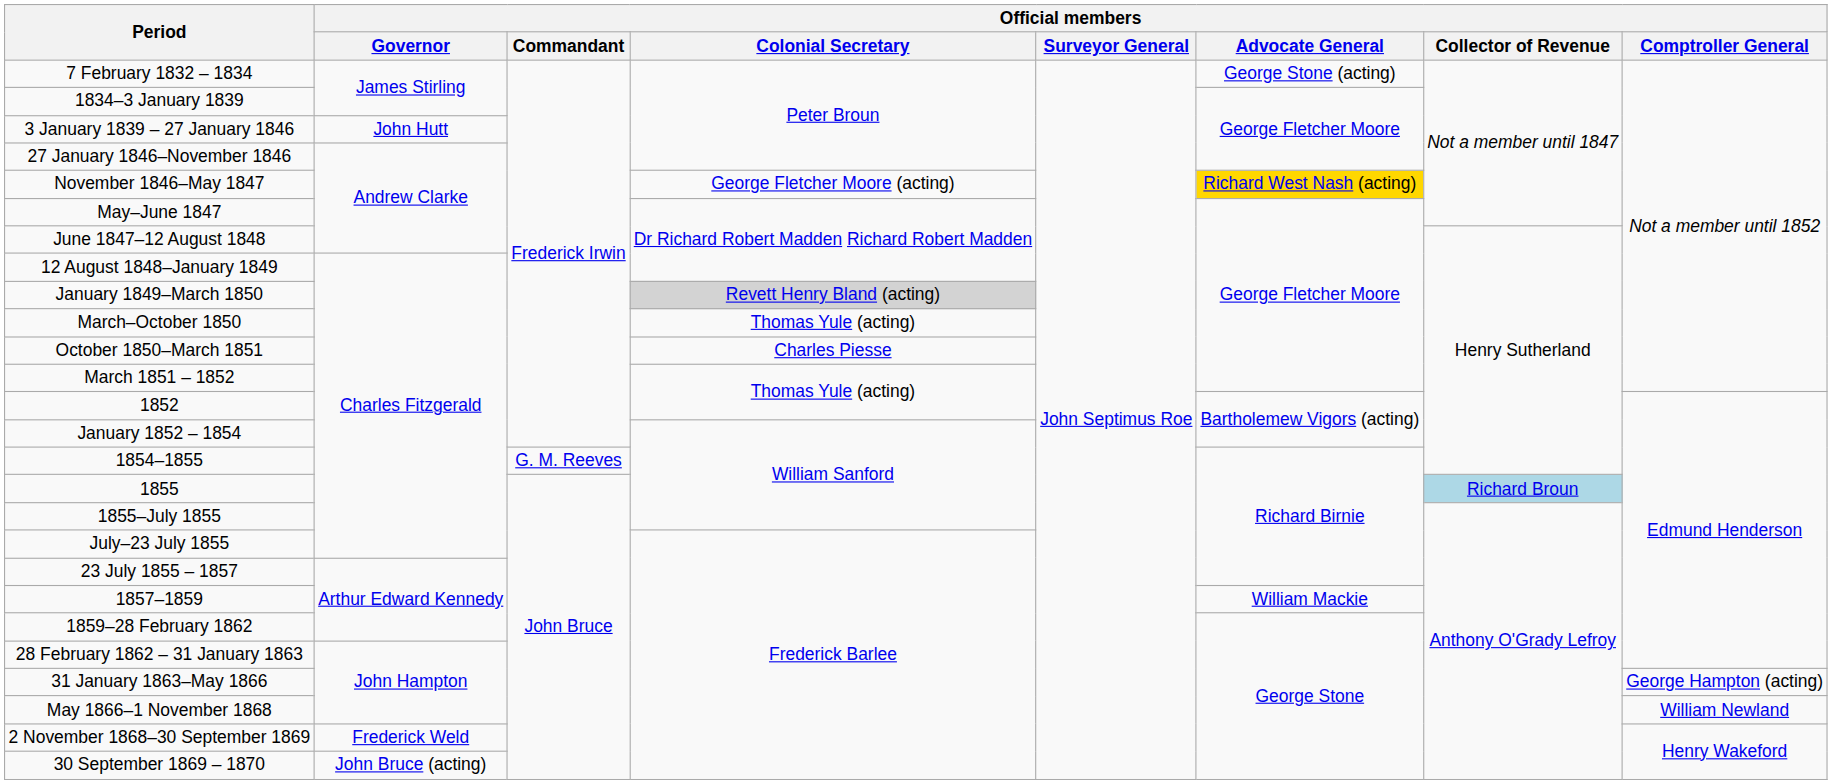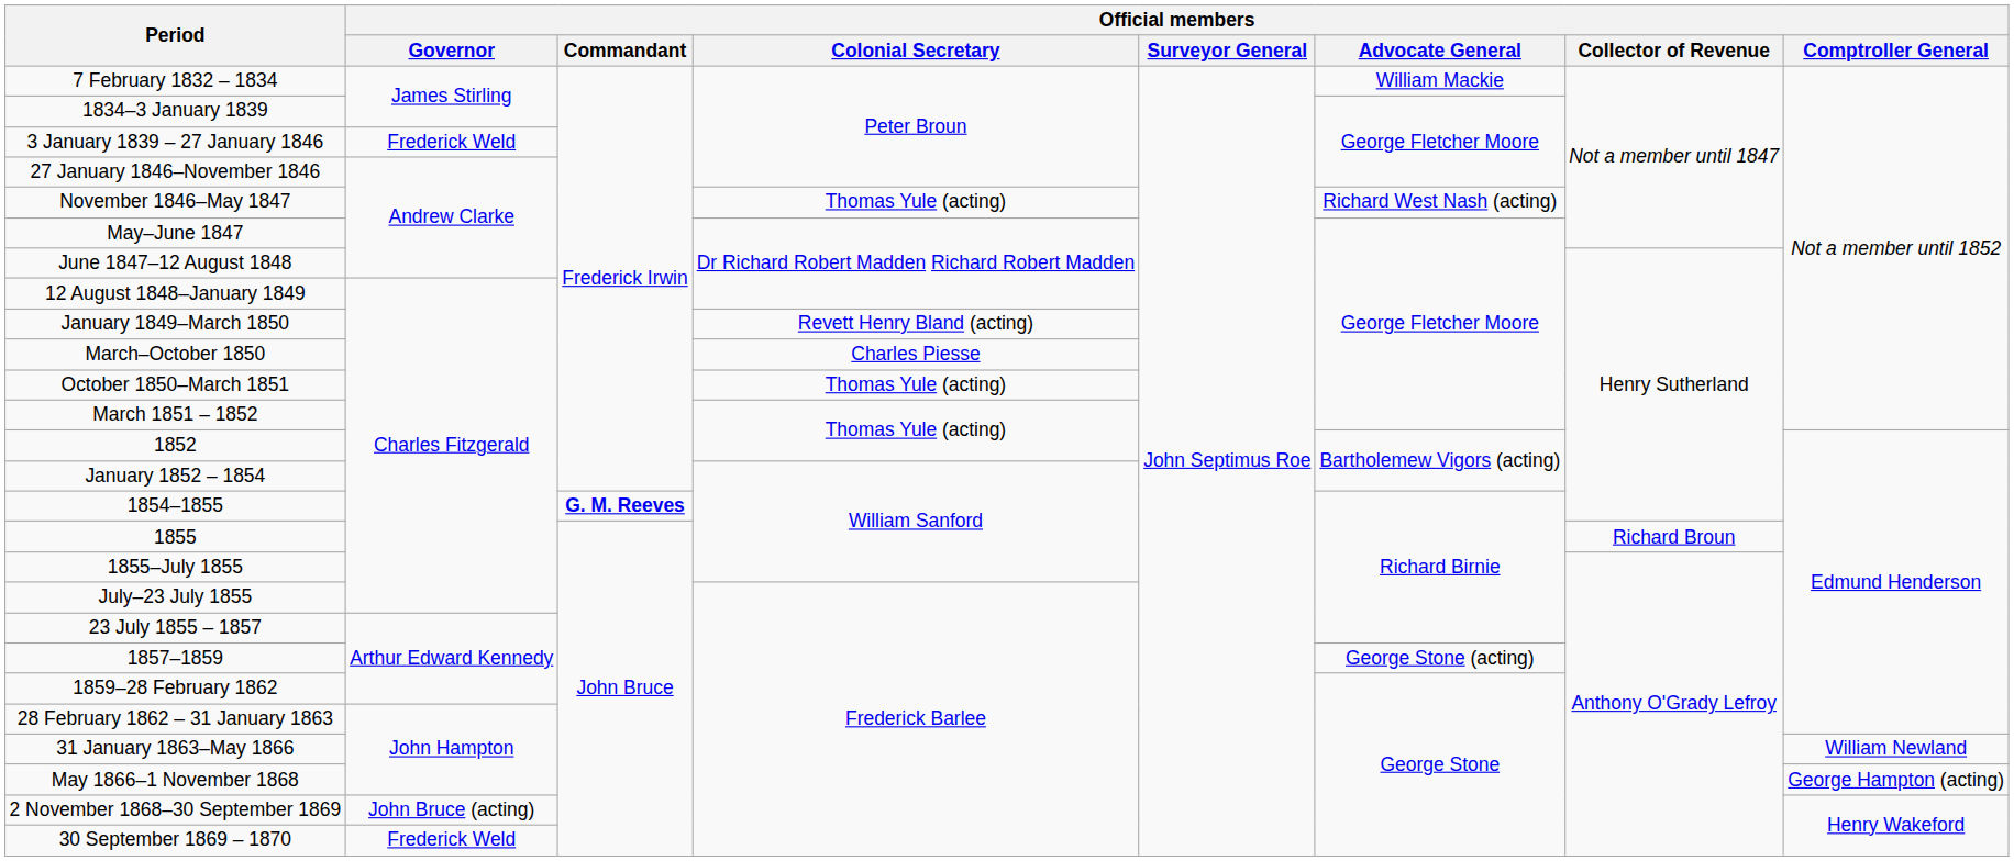7 February 1832 – 1834 | Official members / Advocate General: George Stone (acting) -> William Mackie
3 January 1839 – 27 January 1846 | Official members / Governor: John Hutt -> Frederick Weld
November 1846–May 1847 | Official members / Colonial Secretary: George Fletcher Moore (acting) -> Thomas Yule (acting)
November 1846–May 1847 | Official members / Advocate General: gold background -> no background
January 1849–March 1850 | Official members / Colonial Secretary: lightgrey background -> no background
March–October 1850 | Official members / Colonial Secretary: Thomas Yule (acting) -> Charles Piesse
October 1850–March 1851 | Official members / Colonial Secretary: Charles Piesse -> Thomas Yule (acting)
1854–1855 | Official members / Commandant: normal -> bold
1855 | Official members / Collector of Revenue: lightblue background -> no background
1857–1859 | Official members / Advocate General: William Mackie -> George Stone (acting)
31 January 1863–May 1866 | Official members / Comptroller General: George Hampton (acting) -> William Newland
May 1866–1 November 1868 | Official members / Comptroller General: William Newland -> George Hampton (acting)
2 November 1868–30 September 1869 | Official members / Governor: Frederick Weld -> John Bruce (acting)
30 September 1869 – 1870 | Official members / Governor: John Bruce (acting) -> Frederick Weld
